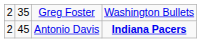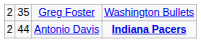Antonio Davis | column 2: 45 -> 44
